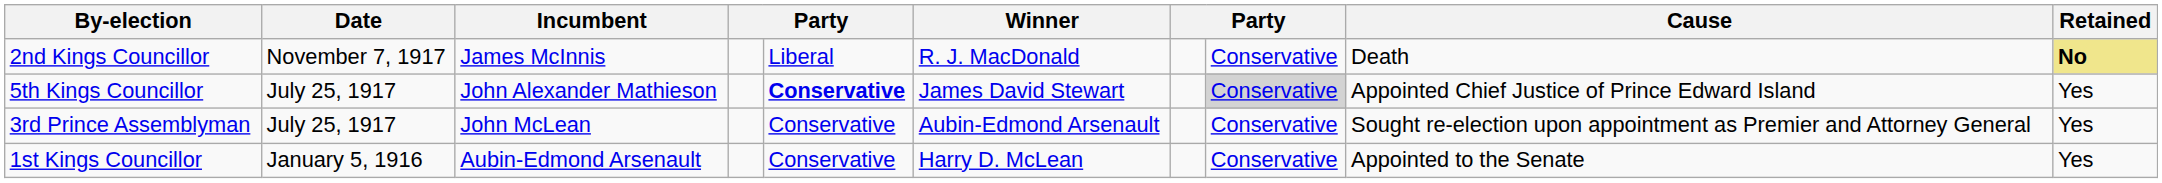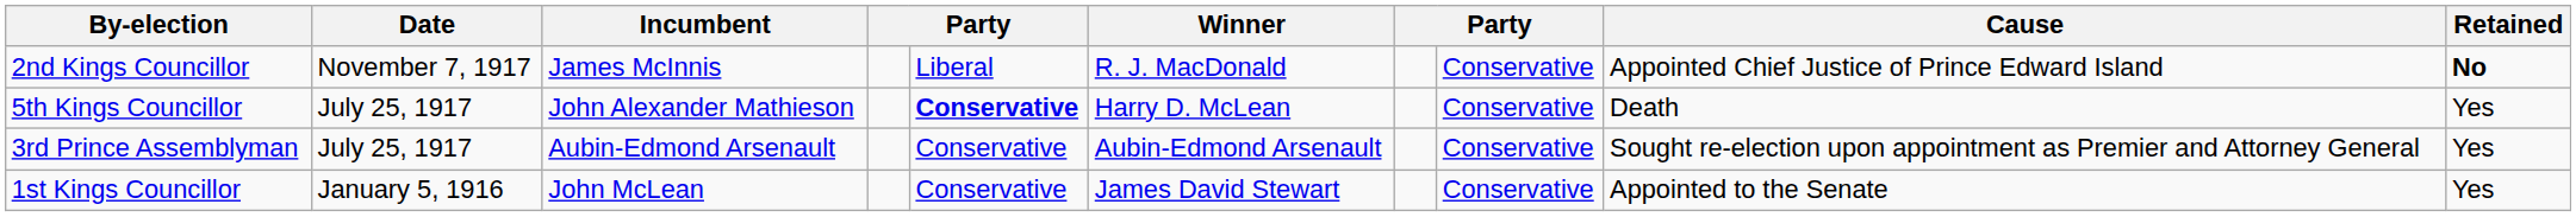2nd Kings Councillor | Cause: Death -> Appointed Chief Justice of Prince Edward Island
2nd Kings Councillor | Retained: khaki background -> no background
5th Kings Councillor | Winner: James David Stewart -> Harry D. McLean
5th Kings Councillor | column 8: lightgrey background -> no background
5th Kings Councillor | Cause: Appointed Chief Justice of Prince Edward Island -> Death
3rd Prince Assemblyman | Incumbent: John McLean -> Aubin-Edmond Arsenault
1st Kings Councillor | Incumbent: Aubin-Edmond Arsenault -> John McLean
1st Kings Councillor | Winner: Harry D. McLean -> James David Stewart
